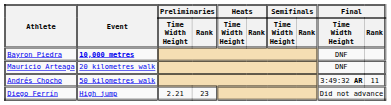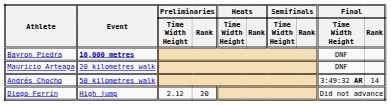Andrés Chocho | Final / Rank: 11 -> 14
Diego Ferrín | Preliminaries / Time Width Height: 2.21 -> 2.12
Diego Ferrín | Preliminaries / Rank: 23 -> 20
